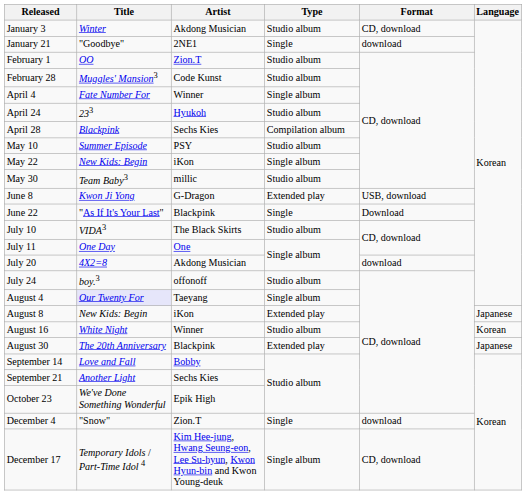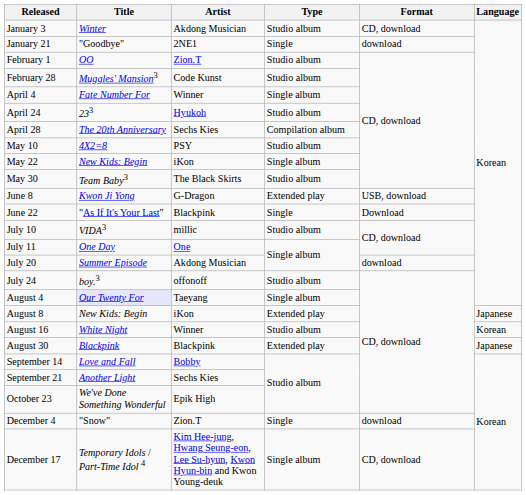April 28 | Title: Blackpink -> The 20th Anniversary
May 10 | Title: Summer Episode -> 4X2=8
May 30 | Artist: millic -> The Black Skirts
July 10 | Artist: The Black Skirts -> millic
July 20 | Title: 4X2=8 -> Summer Episode
August 30 | Title: The 20th Anniversary -> Blackpink
